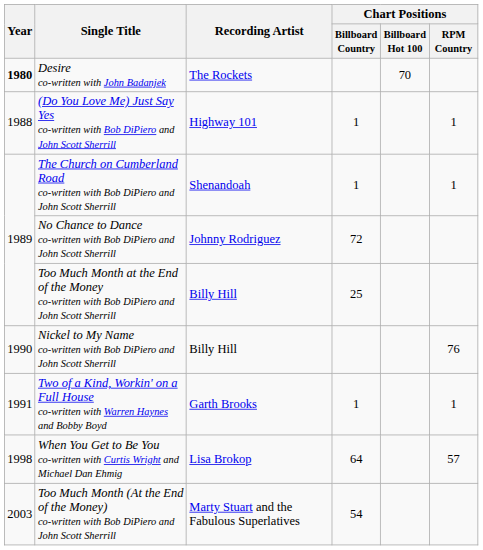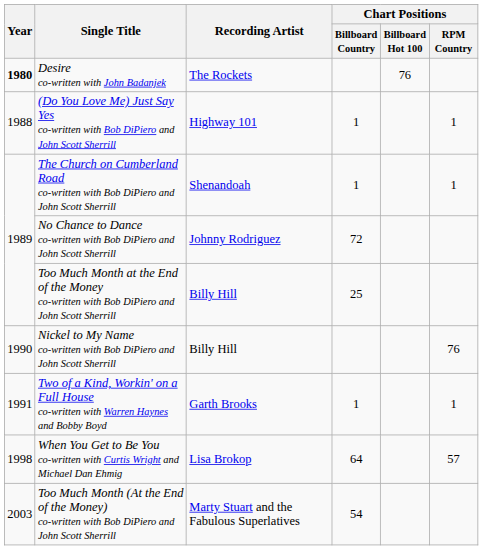Desire co-written with John Badanjek | Chart Positions / Billboard Hot 100: 70 -> 76
